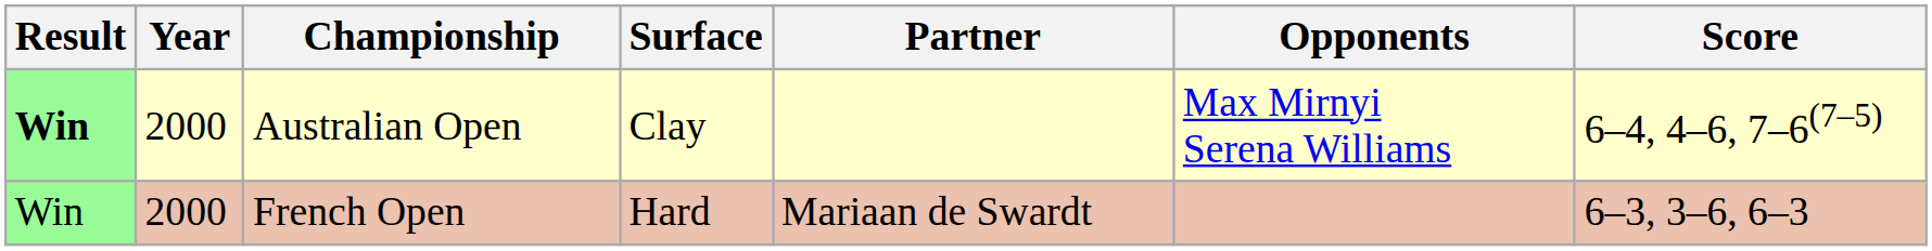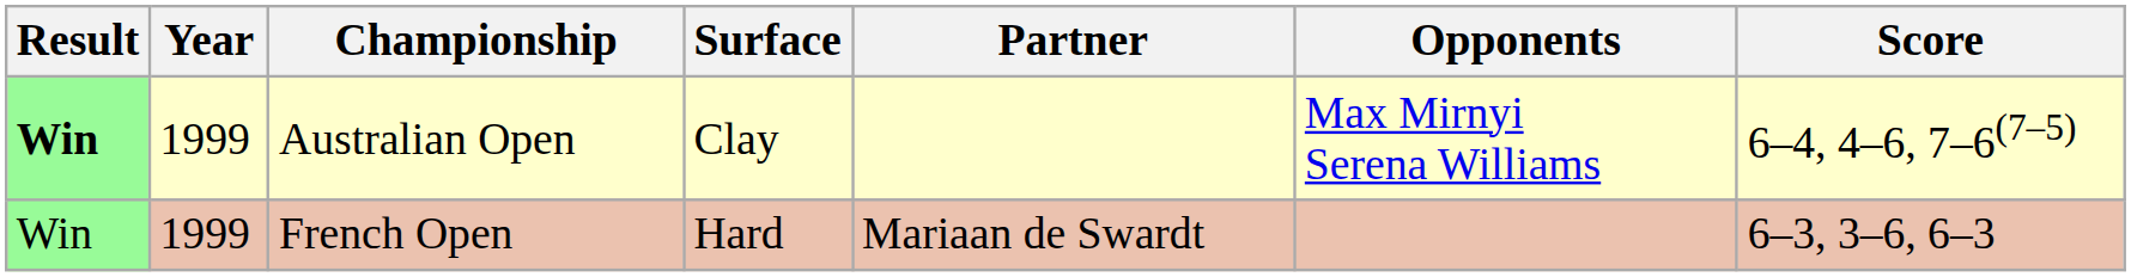Australian Open | Year: 2000 -> 1999
French Open | Year: 2000 -> 1999
